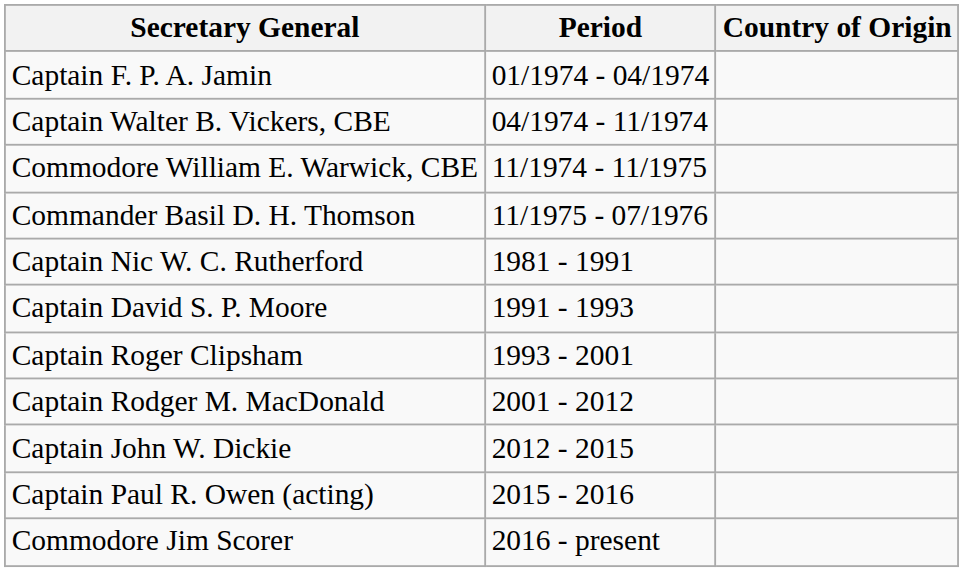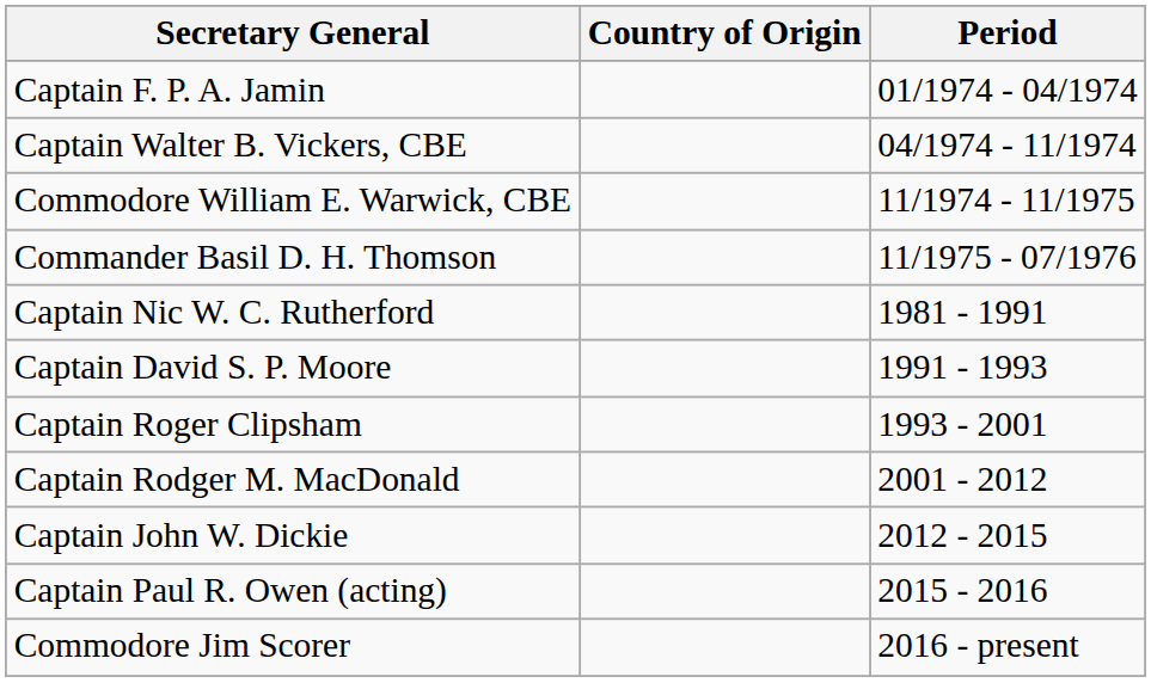columns swapped: Period <-> Country of Origin
